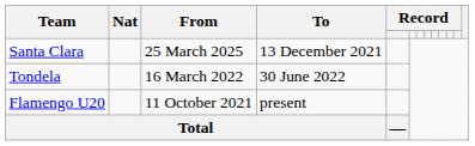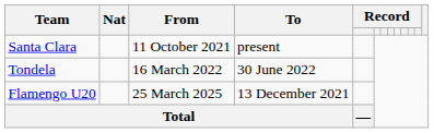Santa Clara | From: 25 March 2025 -> 11 October 2021
Santa Clara | To: 13 December 2021 -> present
Flamengo U20 | From: 11 October 2021 -> 25 March 2025
Flamengo U20 | To: present -> 13 December 2021
